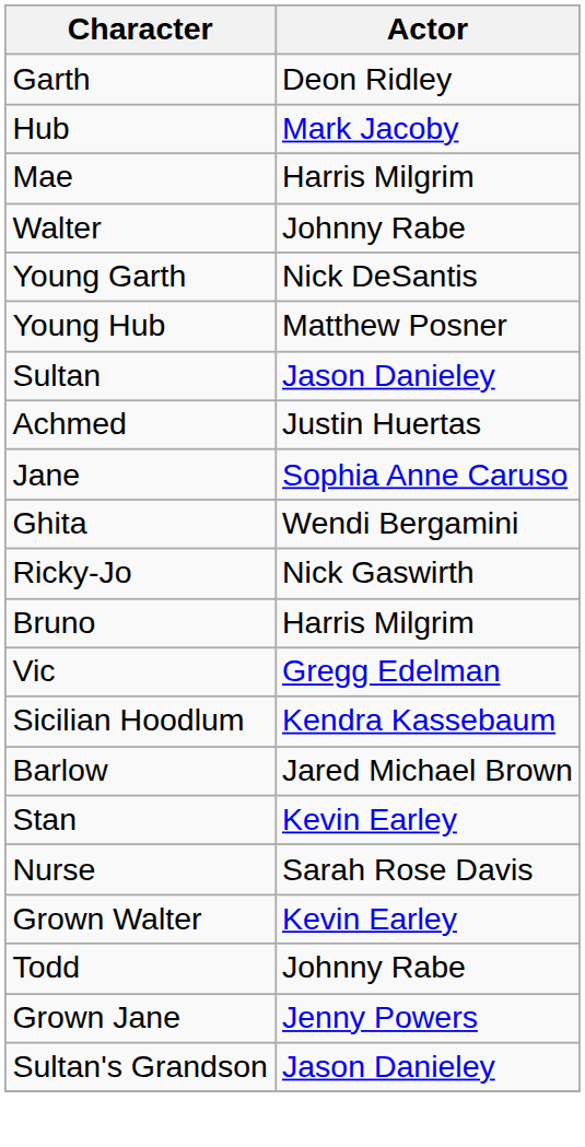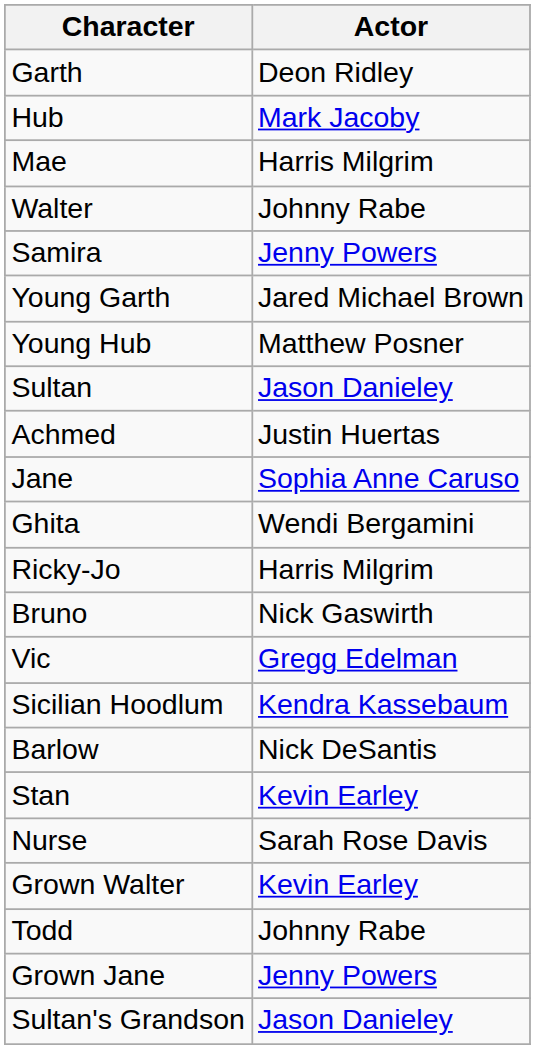+ row: Samira | Jenny Powers
Young Garth | Actor: Nick DeSantis -> Jared Michael Brown
Ricky-Jo | Actor: Nick Gaswirth -> Harris Milgrim
Bruno | Actor: Harris Milgrim -> Nick Gaswirth
Barlow | Actor: Jared Michael Brown -> Nick DeSantis
